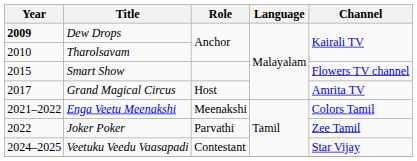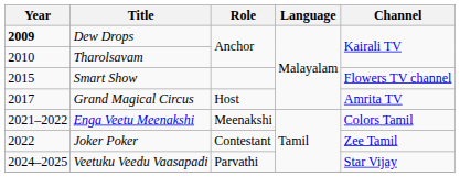Joker Poker | Role: Parvathi -> Contestant
Veetuku Veedu Vaasapadi | Role: Contestant -> Parvathi
